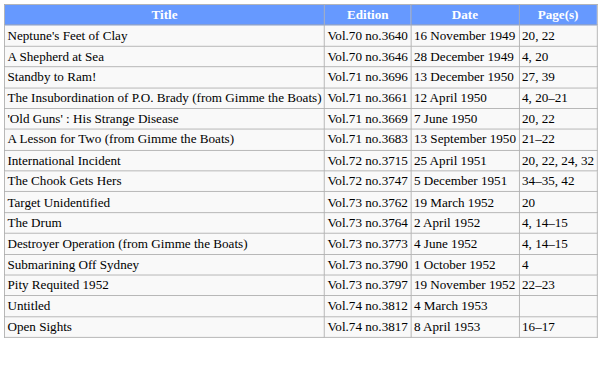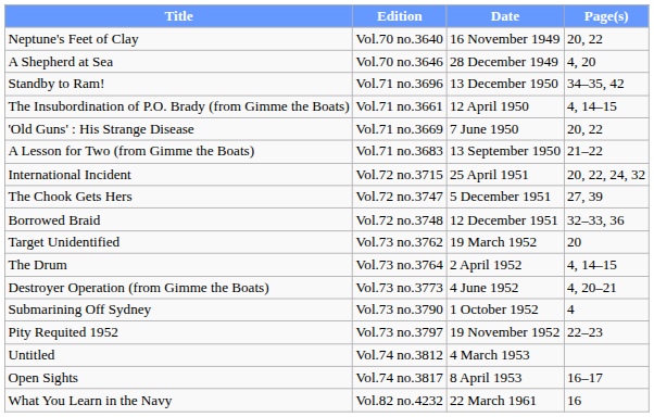Standby to Ram! | Page(s): 27, 39 -> 34–35, 42
The Insubordination of P.O. Brady (from Gimme the Boats) | Page(s): 4, 20–21 -> 4, 14–15
The Chook Gets Hers | Page(s): 34–35, 42 -> 27, 39
+ row: Borrowed Braid | Vol.72 no.3748 | 12 December 1951 | 32–33, 36
Destroyer Operation (from Gimme the Boats) | Page(s): 4, 14–15 -> 4, 20–21
+ row: What You Learn in the Navy | Vol.82 no.4232 | 22 March 1961 | 16
